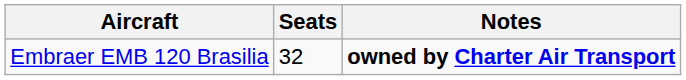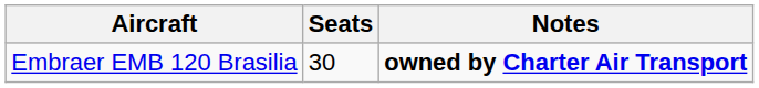Embraer EMB 120 Brasilia | Seats: 32 -> 30
